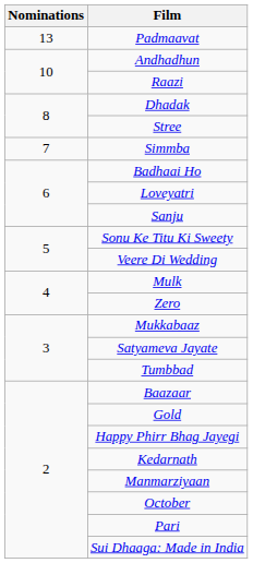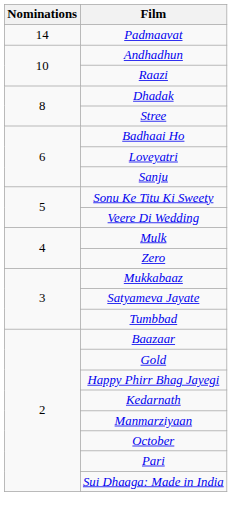Padmaavat | Nominations: 13 -> 14
- row: 7 | Simmba
